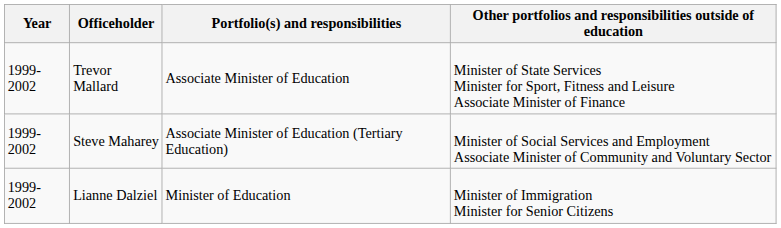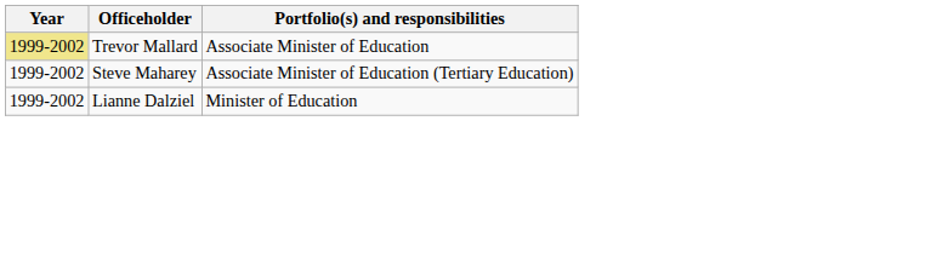- column: Other portfolios and responsibilities outside of education | Minister of State Services Minister for Sport, Fitness and Leisure Associate Minister of Finance | Minister of Social Services and Employment Associate Minister of Community and Voluntary Sector | Minister of Immigration Minister for Senior Citizens
Trevor Mallard | Year: no background -> khaki background
